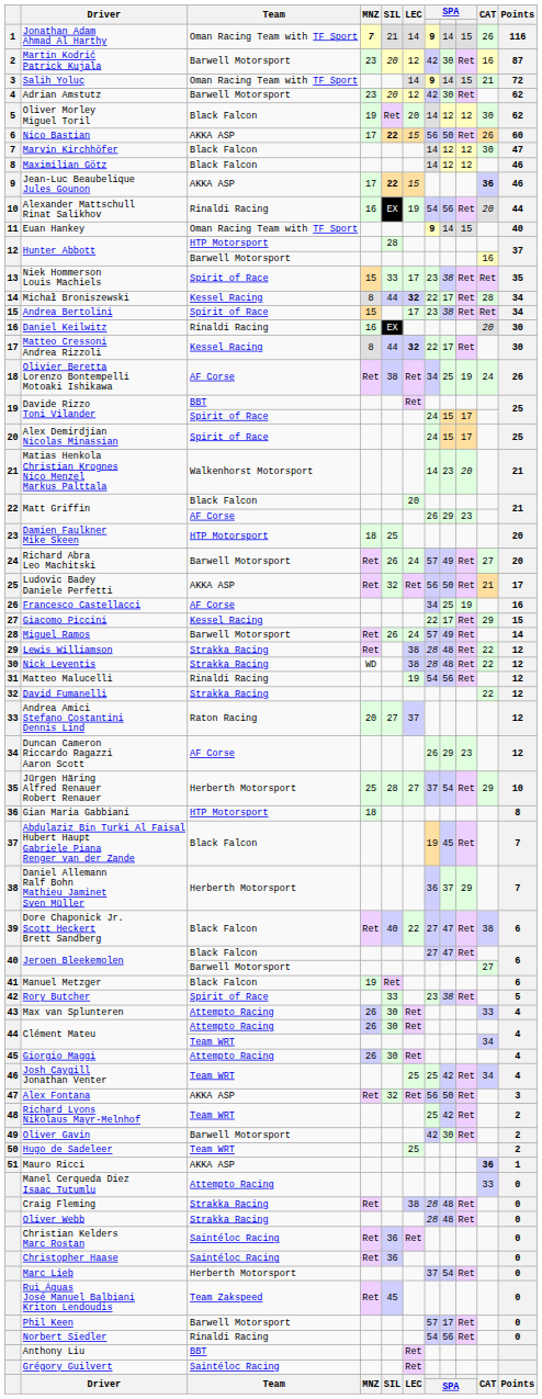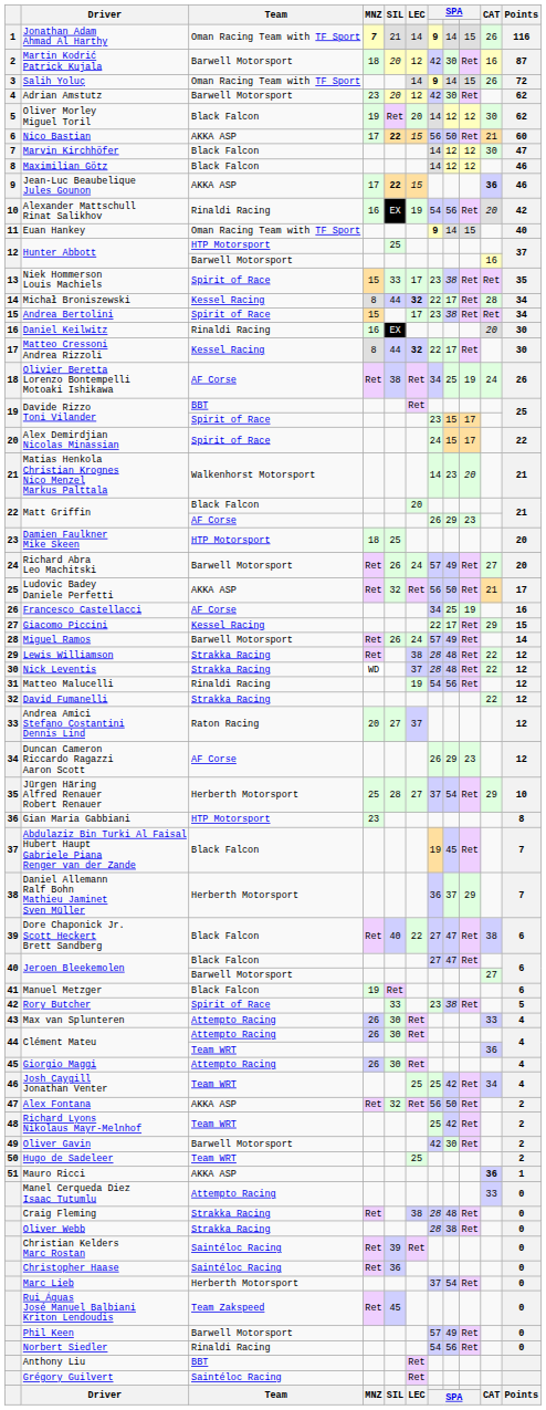Martin Kodrić Patrick Kujala | MNZ: 23 -> 18
Salih Yoluç | CAT: 21 -> 26
Nico Bastian | CAT: 26 -> 21
Alexander Mattschull Rinat Salikhov | Points: 44 -> 42
Hunter Abbott / HTP Motorsport | SIL: 28 -> 25
Davide Rizzo Toni Vilander / Spirit of Race | column 7: 24 -> 23
Alex Demirdjian Nicolas Minassian | Points: 25 -> 22
Nick Leventis | LEC: 38 -> 37
Gian Maria Gabbiani | MNZ: 18 -> 23
Clément Mateu / Team WRT | CAT: 34 -> 36
Alex Fontana | Points: 3 -> 2
Oliver Webb | column 8: 48 -> 38
Christian Kelders Marc Rostan | SIL: 36 -> 39
Phil Keen | column 8: 17 -> 49
